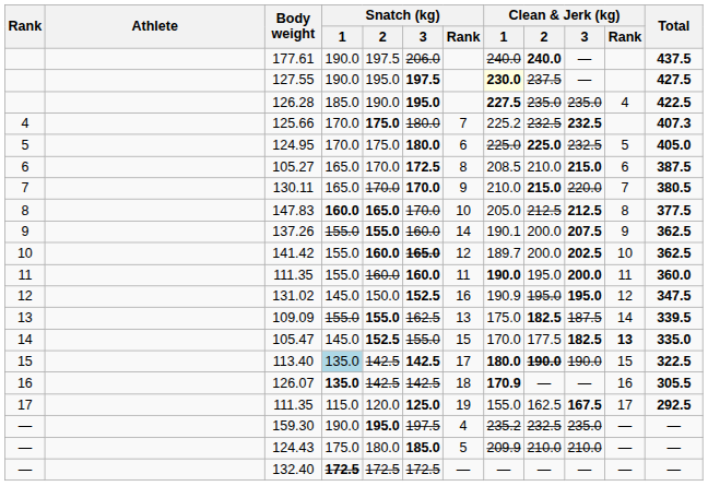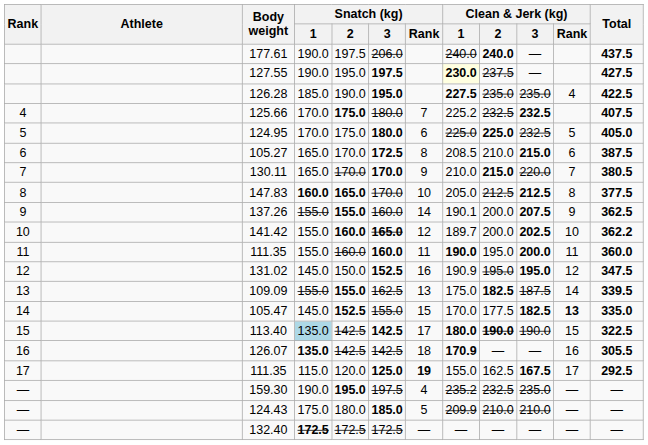125.66 | Total: 407.3 -> 407.5
141.42 | Total: 362.5 -> 362.2
17 / 111.35 | Snatch (kg) / Rank: normal -> bold
